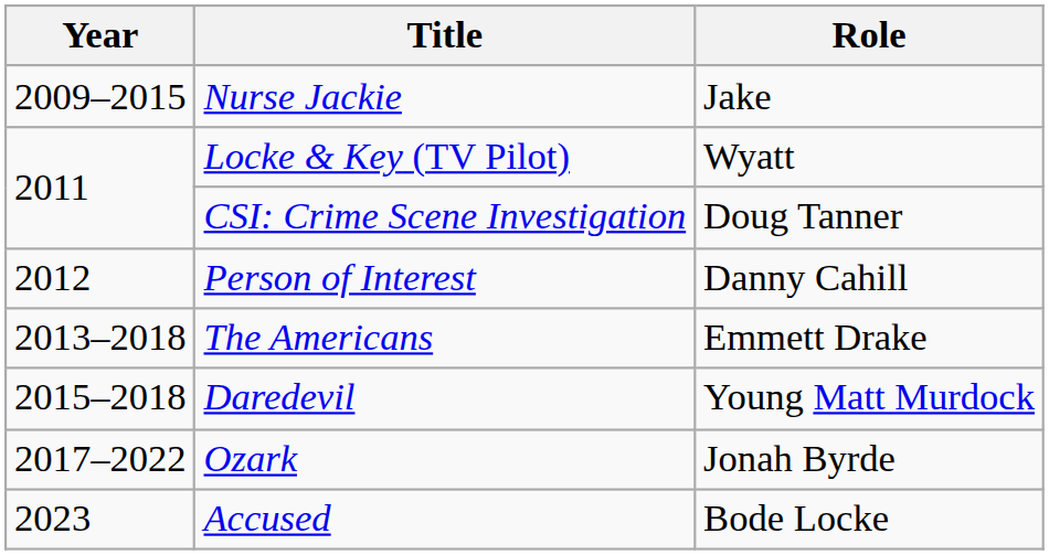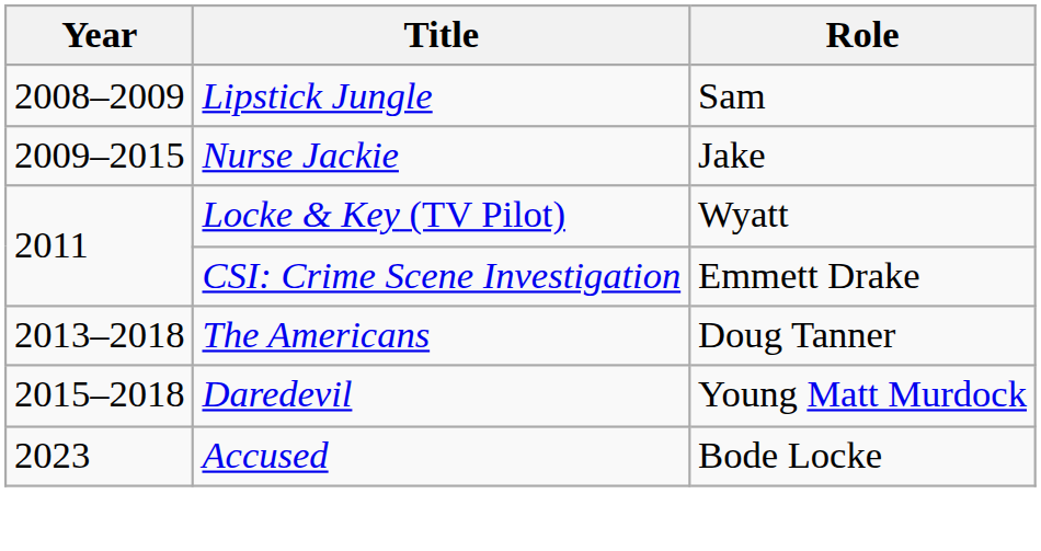+ row: 2008–2009 | Lipstick Jungle | Sam
CSI: Crime Scene Investigation | Role: Doug Tanner -> Emmett Drake
- row: 2012 | Person of Interest | Danny Cahill
The Americans | Role: Emmett Drake -> Doug Tanner
- row: 2017–2022 | Ozark | Jonah Byrde
